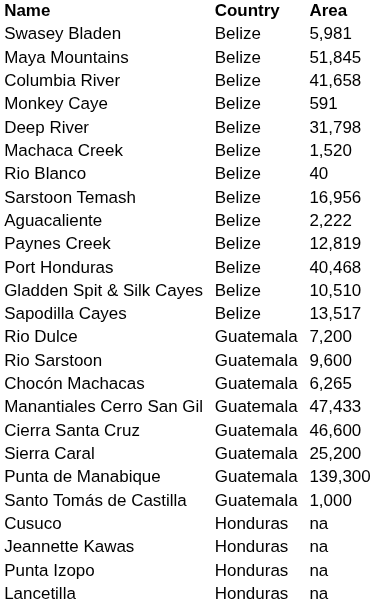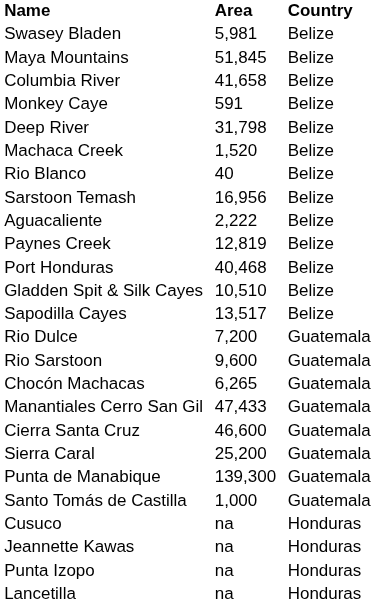columns swapped: Country <-> Area
